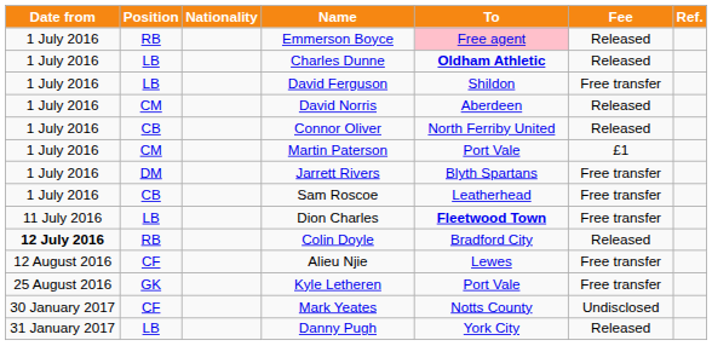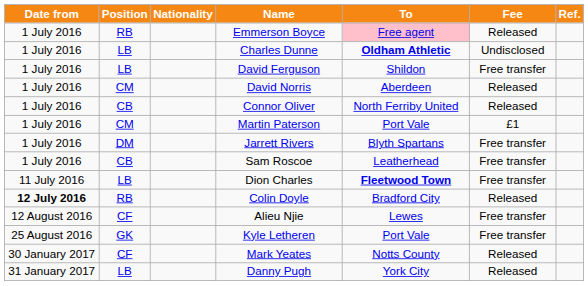Charles Dunne | Fee: Released -> Undisclosed
Mark Yeates | Fee: Undisclosed -> Released
